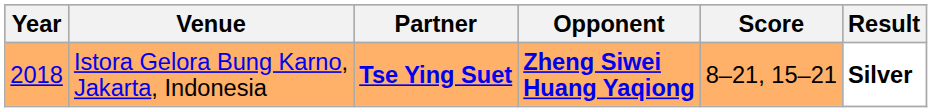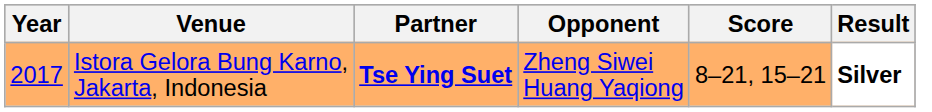Istora Gelora Bung Karno, Jakarta, Indonesia | Year: 2018 -> 2017
Istora Gelora Bung Karno, Jakarta, Indonesia | Opponent: bold -> normal
